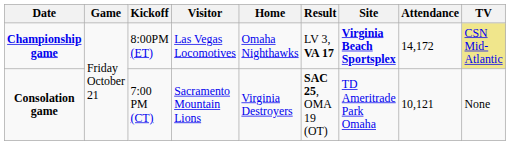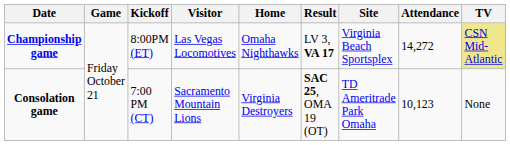Championship game | Site: bold -> normal
Championship game | Attendance: 14,172 -> 14,272
Consolation game | Attendance: 10,121 -> 10,123
